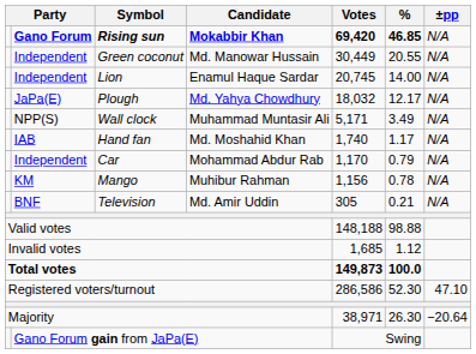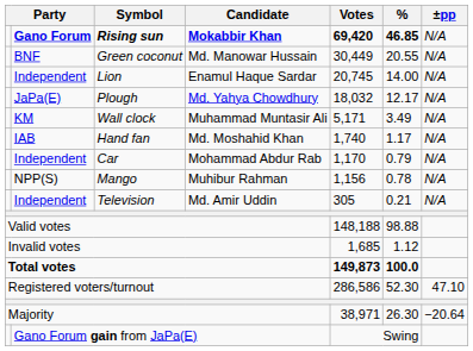Green coconut | column 2: Independent -> BNF
Wall clock | column 2: NPP(S) -> KM
Mango | column 2: KM -> NPP(S)
Television | column 2: BNF -> Independent
